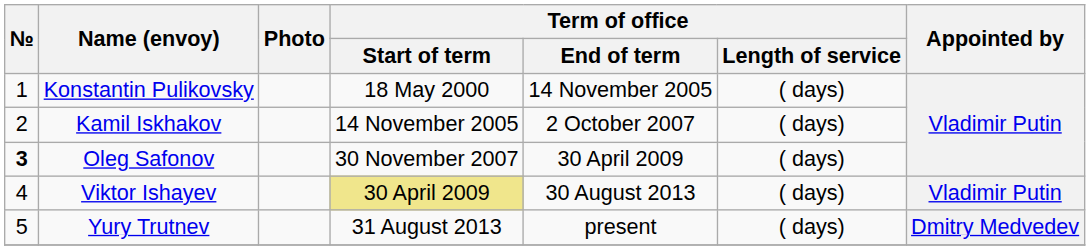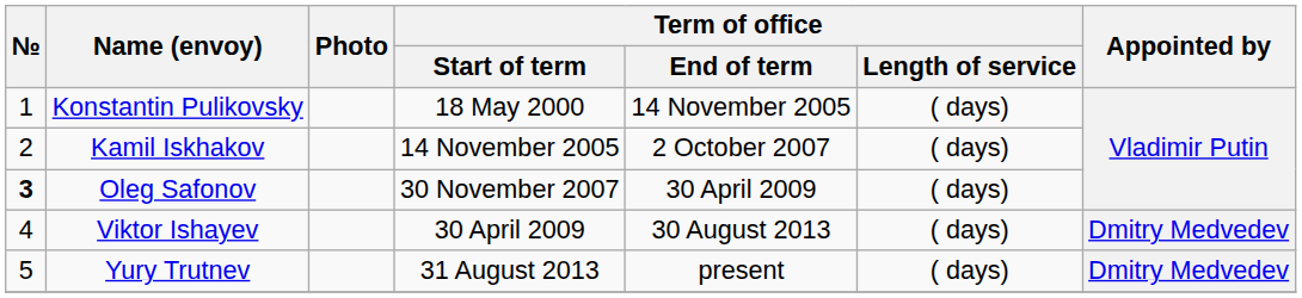Viktor Ishayev | Term of office / Start of term: khaki background -> no background
Viktor Ishayev | Appointed by: Vladimir Putin -> Dmitry Medvedev
